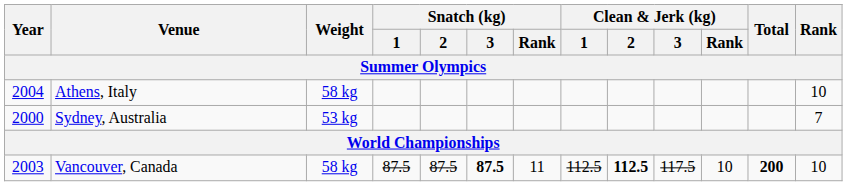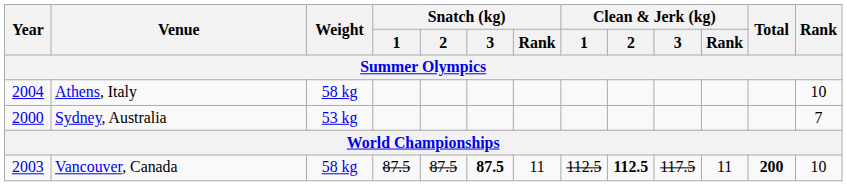Vancouver, Canada | Clean & Jerk (kg) / Rank: 10 -> 11
